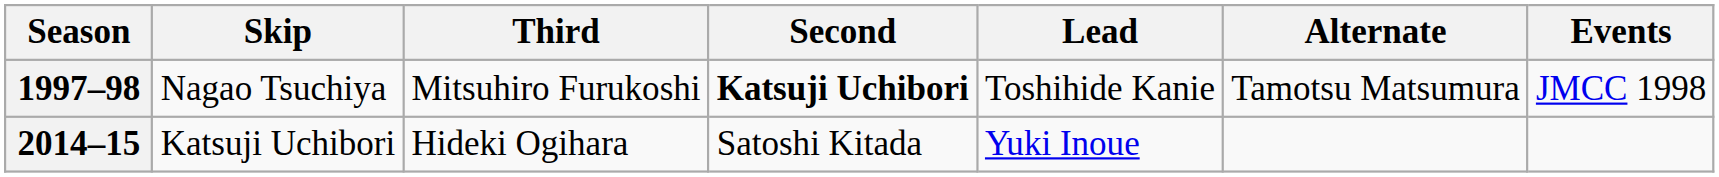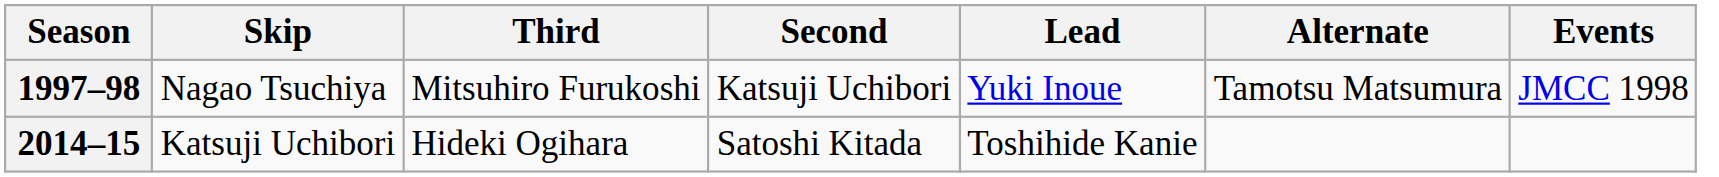1997–98 | Second: bold -> normal
1997–98 | Lead: Toshihide Kanie -> Yuki Inoue
2014–15 | Lead: Yuki Inoue -> Toshihide Kanie
